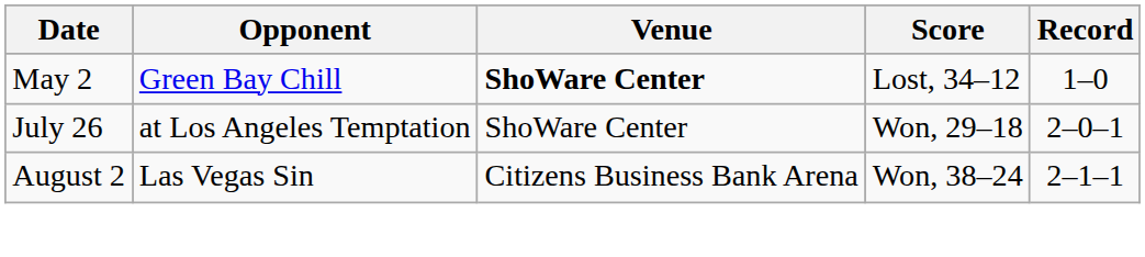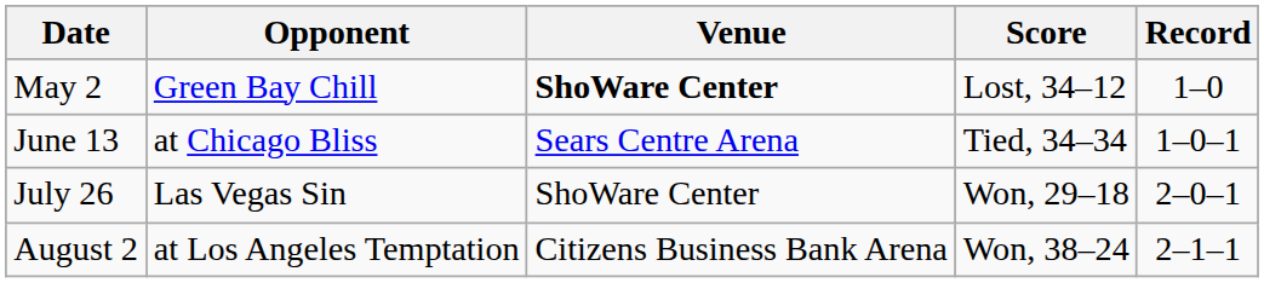+ row: June 13 | at Chicago Bliss | Sears Centre Arena | Tied, 34–34 | 1–0–1
July 26 | Opponent: at Los Angeles Temptation -> Las Vegas Sin
August 2 | Opponent: Las Vegas Sin -> at Los Angeles Temptation
